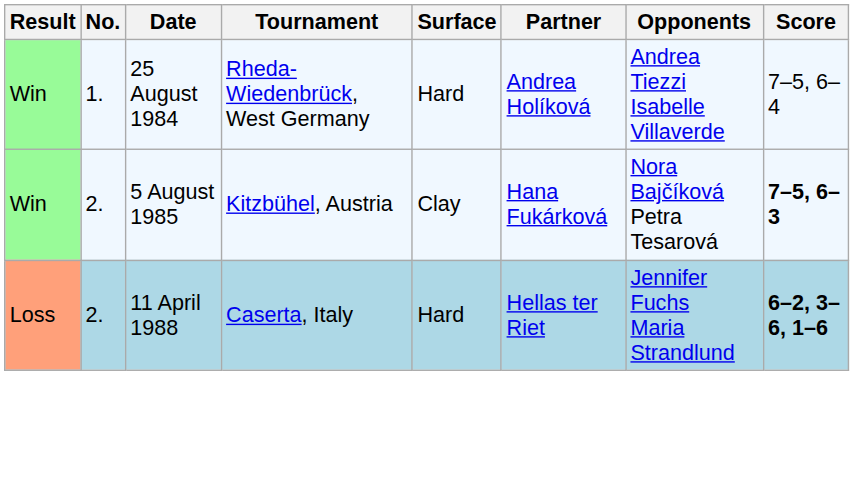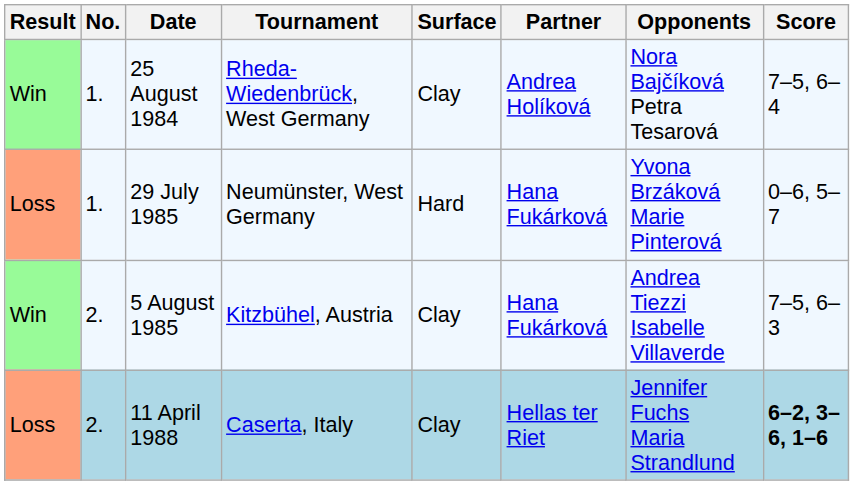25 August 1984 | Surface: Hard -> Clay
25 August 1984 | Opponents: Andrea Tiezzi Isabelle Villaverde -> Nora Bajčíková Petra Tesarová
+ row: Loss | 1. | 29 July 1985 | Neumünster, West Germany | Hard | Hana Fukárková | Yvona Brzáková Marie Pinterová | 0–6, 5–7
5 August 1985 | Opponents: Nora Bajčíková Petra Tesarová -> Andrea Tiezzi Isabelle Villaverde
5 August 1985 | Score: bold -> normal
11 April 1988 | Surface: Hard -> Clay
